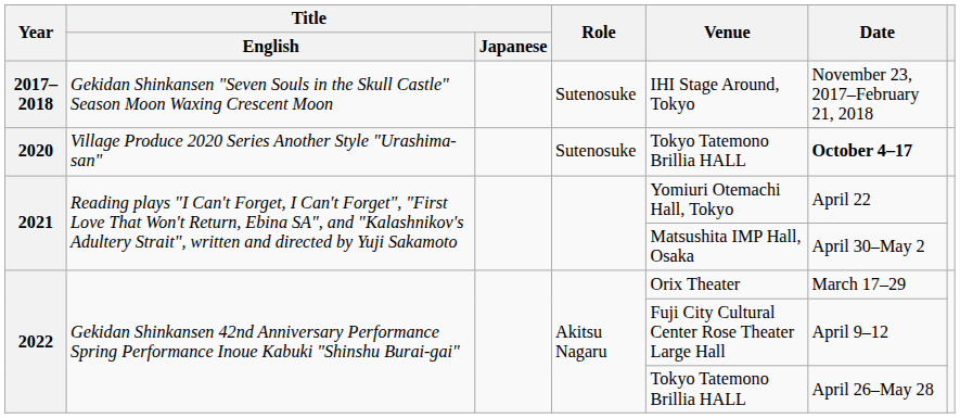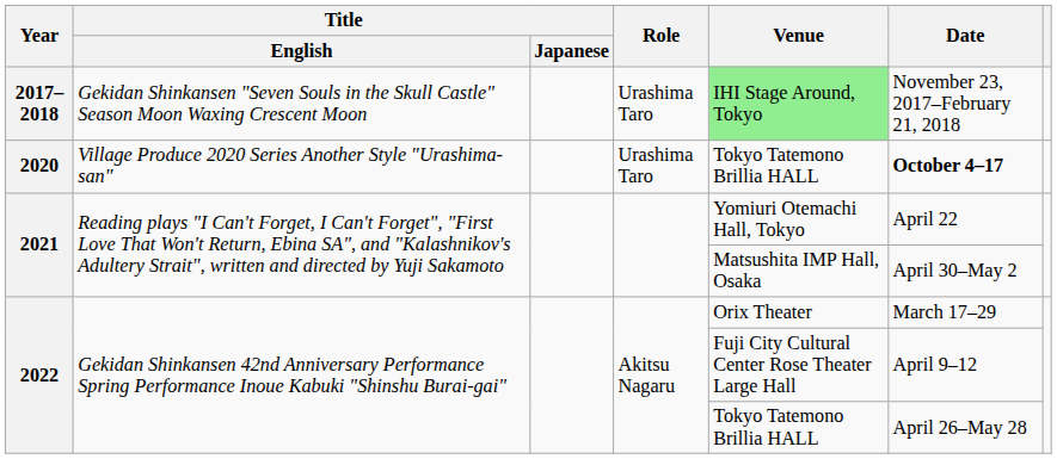2017–2018 | Role: Sutenosuke -> Urashima Taro
2017–2018 | Venue: no background -> lightgreen background
2020 | Role: Sutenosuke -> Urashima Taro
